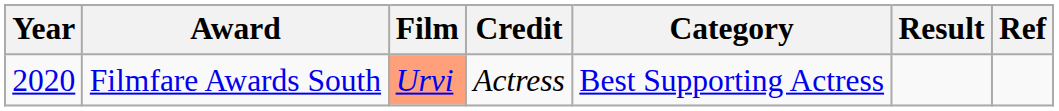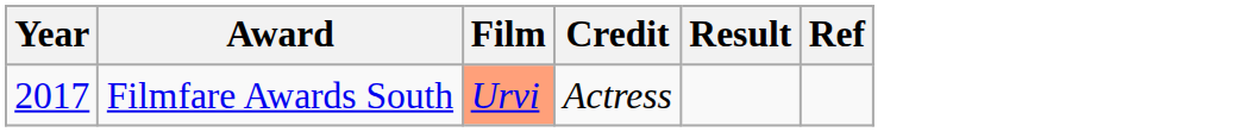- column: Category | Best Supporting Actress
Filmfare Awards South | Year: 2020 -> 2017
